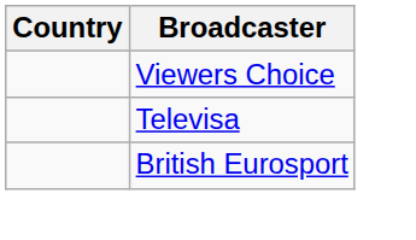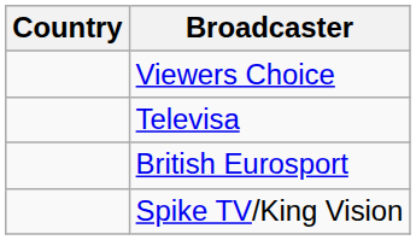+ row: Spike TV/King Vision
